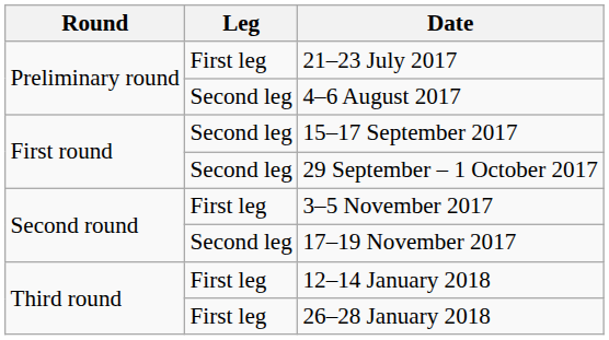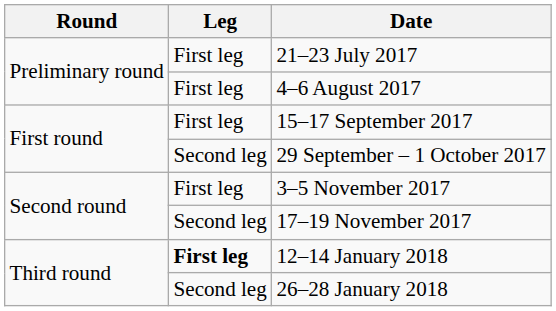4–6 August 2017 | Leg: Second leg -> First leg
15–17 September 2017 | Leg: Second leg -> First leg
12–14 January 2018 | Leg: normal -> bold
26–28 January 2018 | Leg: First leg -> Second leg
